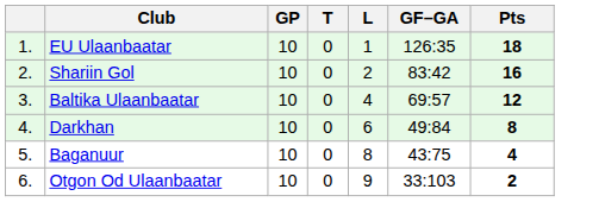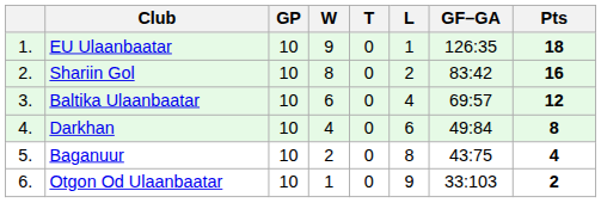+ column: W | 9 | 8 | 6 | 4 | 2 | 1
